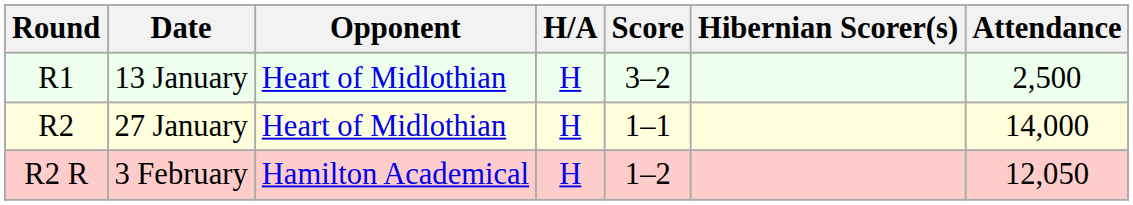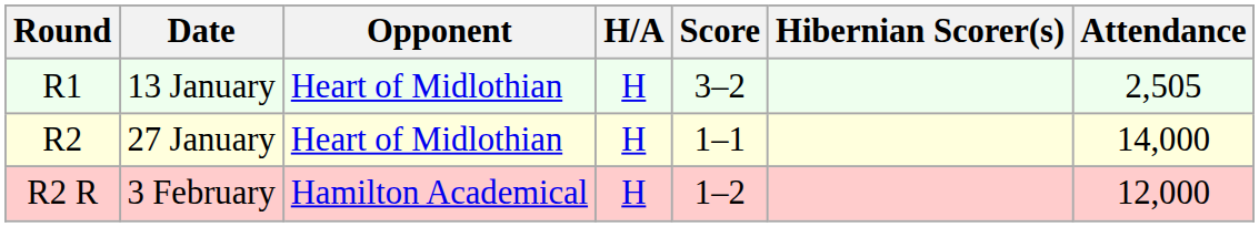13 January | Attendance: 2,500 -> 2,505
3 February | Attendance: 12,050 -> 12,000
